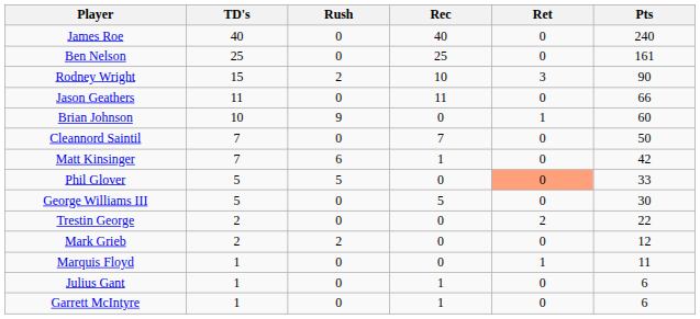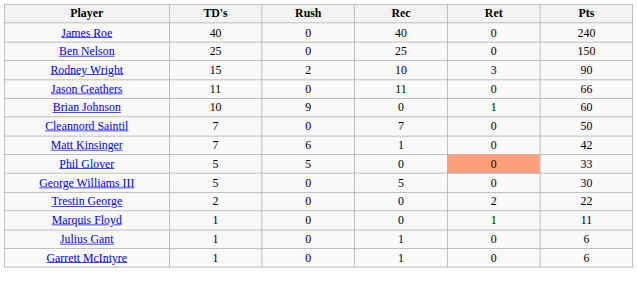Ben Nelson | Pts: 161 -> 150
- row: Mark Grieb | 2 | 2 | 0 | 0 | 12
